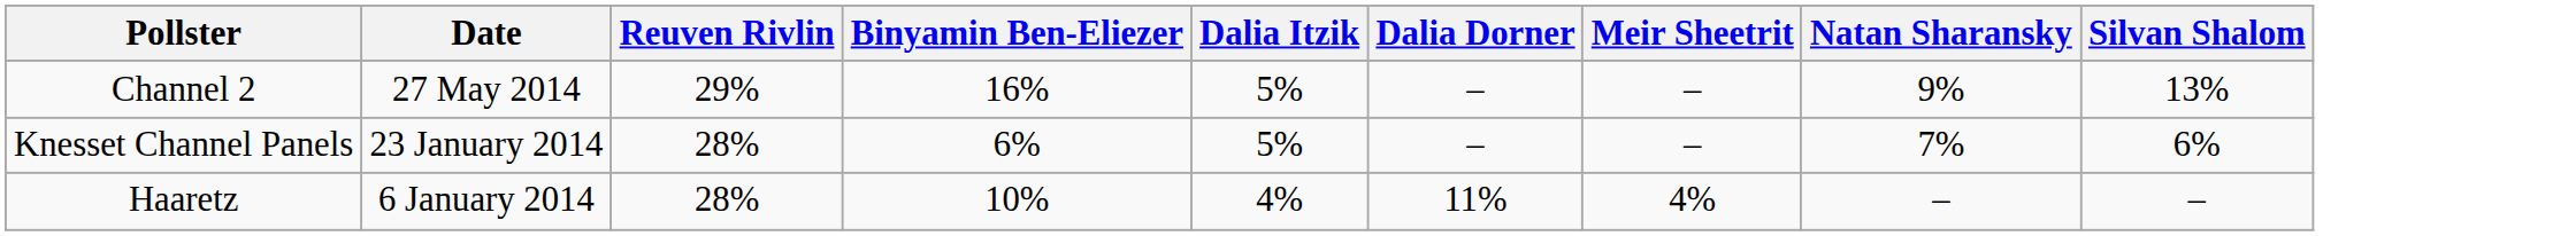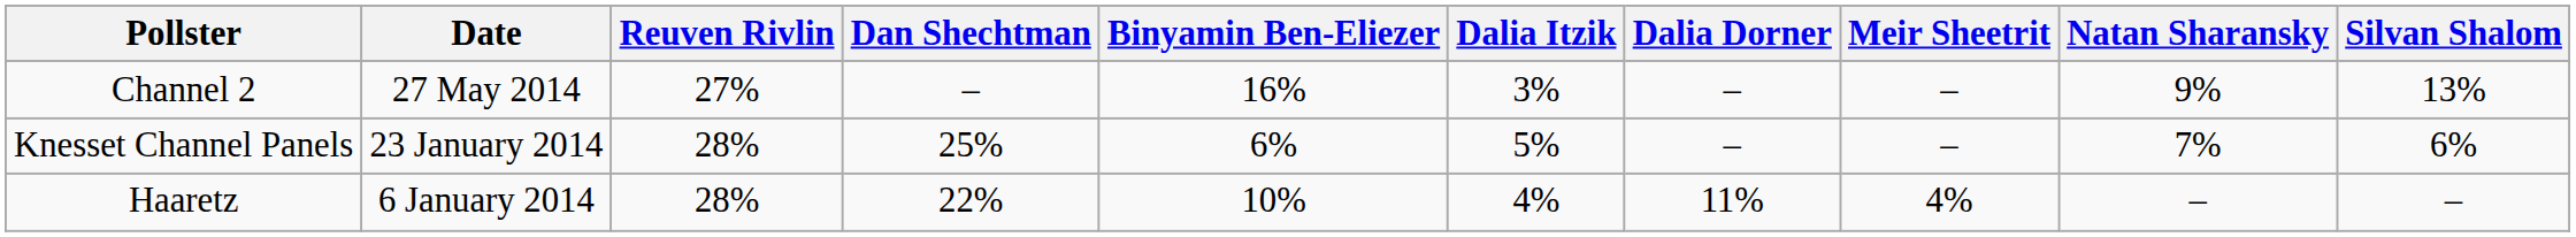+ column: Dan Shechtman | – | 25% | 22%
Channel 2 | Reuven Rivlin: 29% -> 27%
Channel 2 | Dalia Itzik: 5% -> 3%
